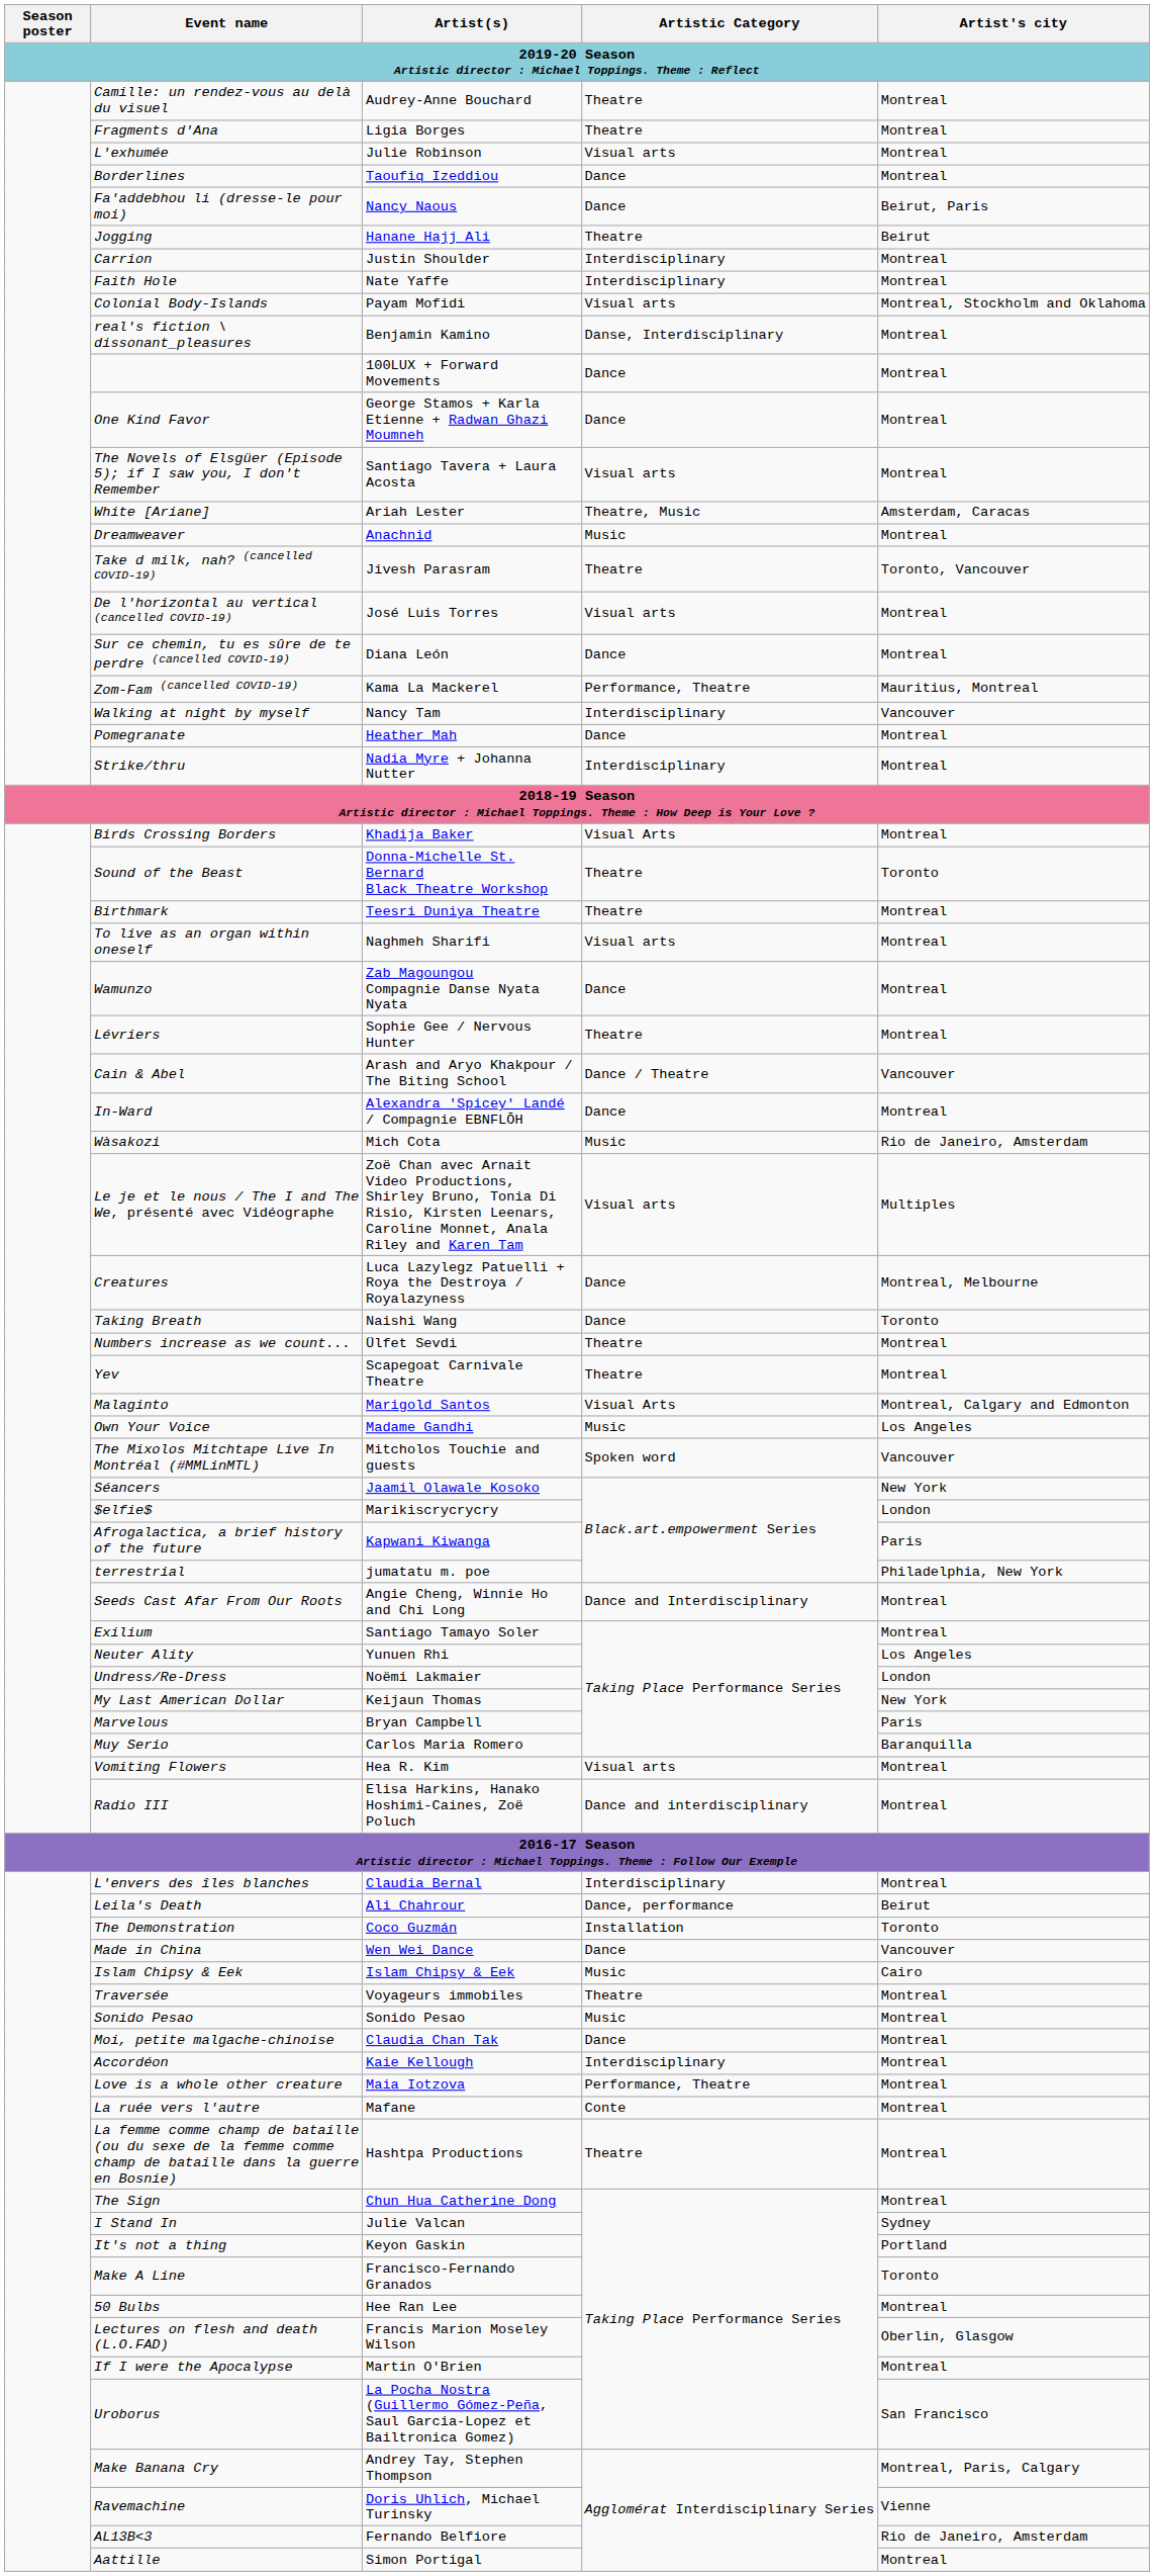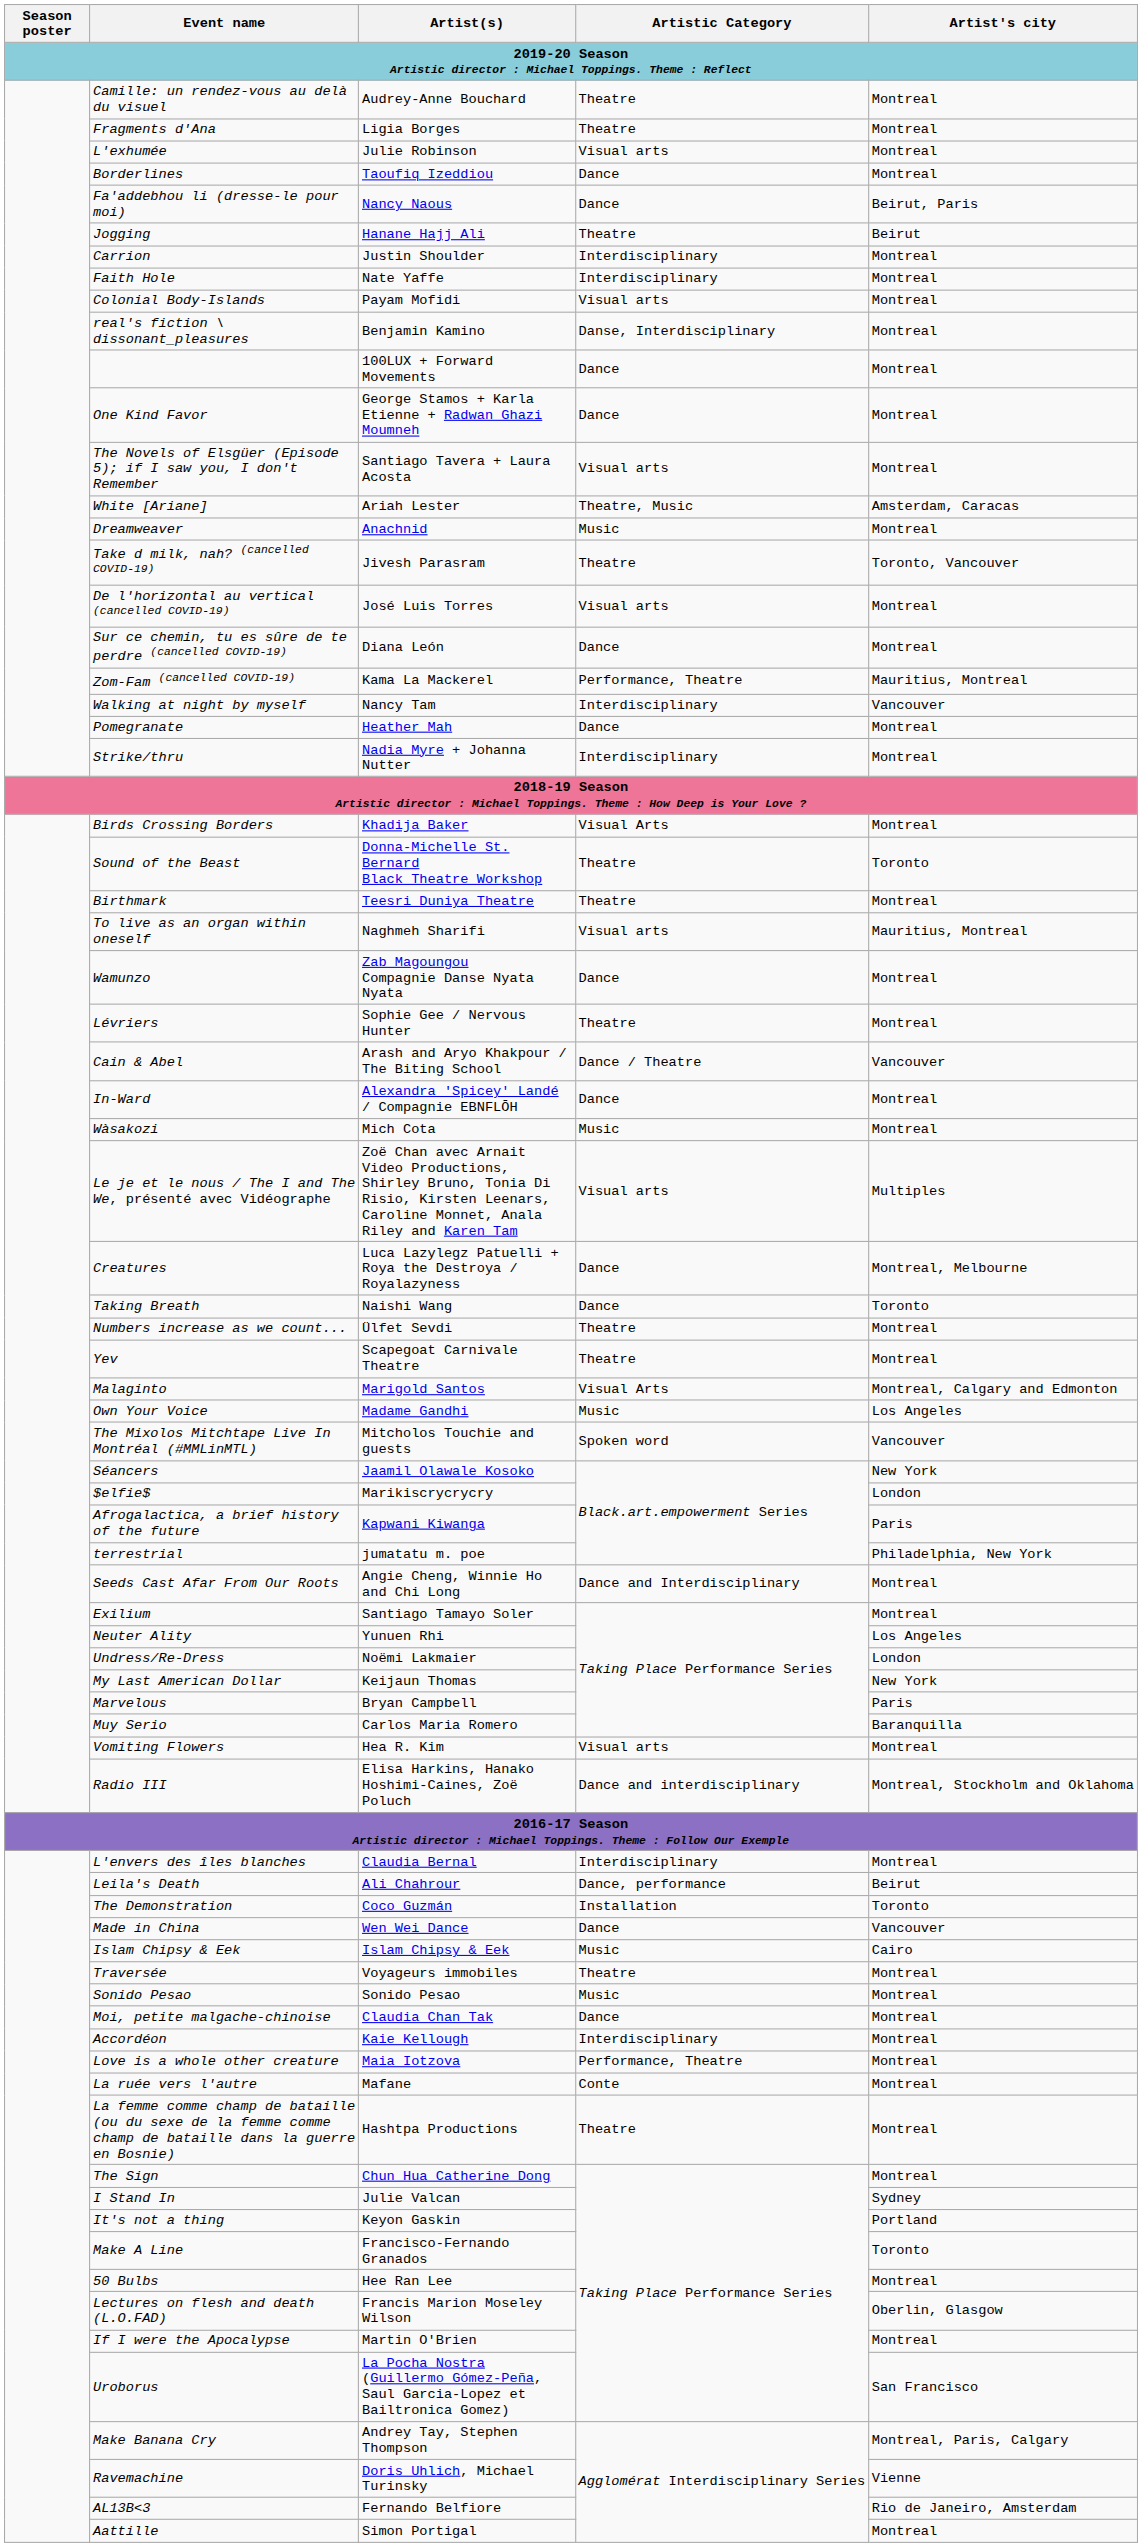Colonial Body-Islands | Artist's city: Montreal, Stockholm and Oklahoma -> Montreal
To live as an organ within oneself | Artist's city: Montreal -> Mauritius, Montreal
Wàsakozi | Artist's city: Rio de Janeiro, Amsterdam -> Montreal
Radio III | Artist's city: Montreal -> Montreal, Stockholm and Oklahoma
